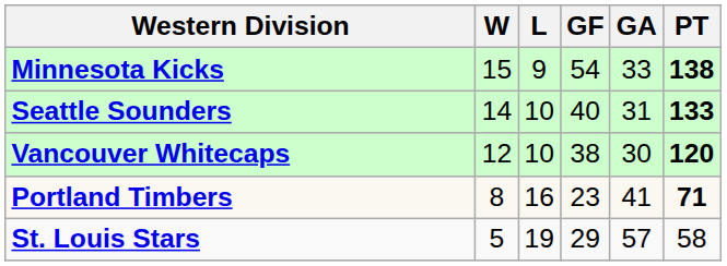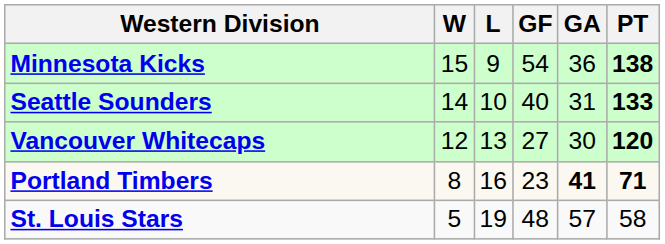Minnesota Kicks | GA: 33 -> 36
Vancouver Whitecaps | L: 10 -> 13
Vancouver Whitecaps | GF: 38 -> 27
Portland Timbers | GA: normal -> bold
St. Louis Stars | GF: 29 -> 48
